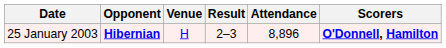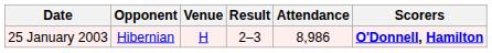25 January 2003 | Opponent: bold -> normal
25 January 2003 | Attendance: 8,896 -> 8,986
